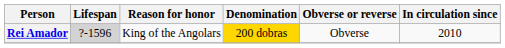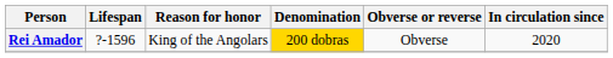Rei Amador | Lifespan: lightgrey background -> no background
Rei Amador | In circulation since: 2010 -> 2020
